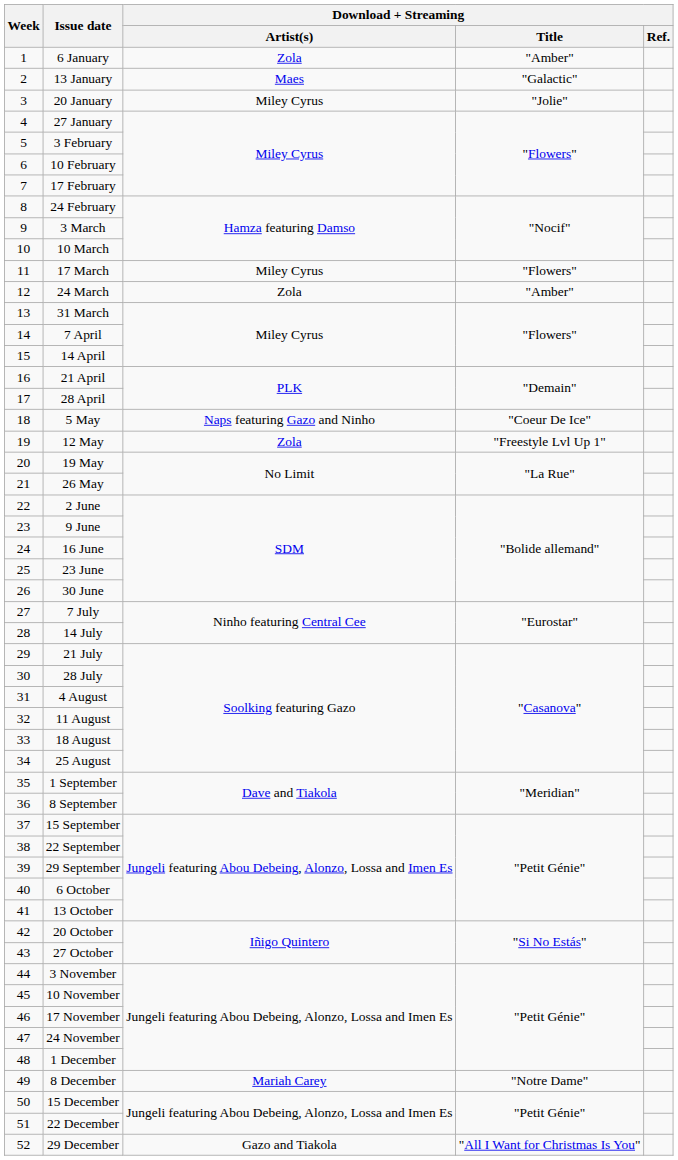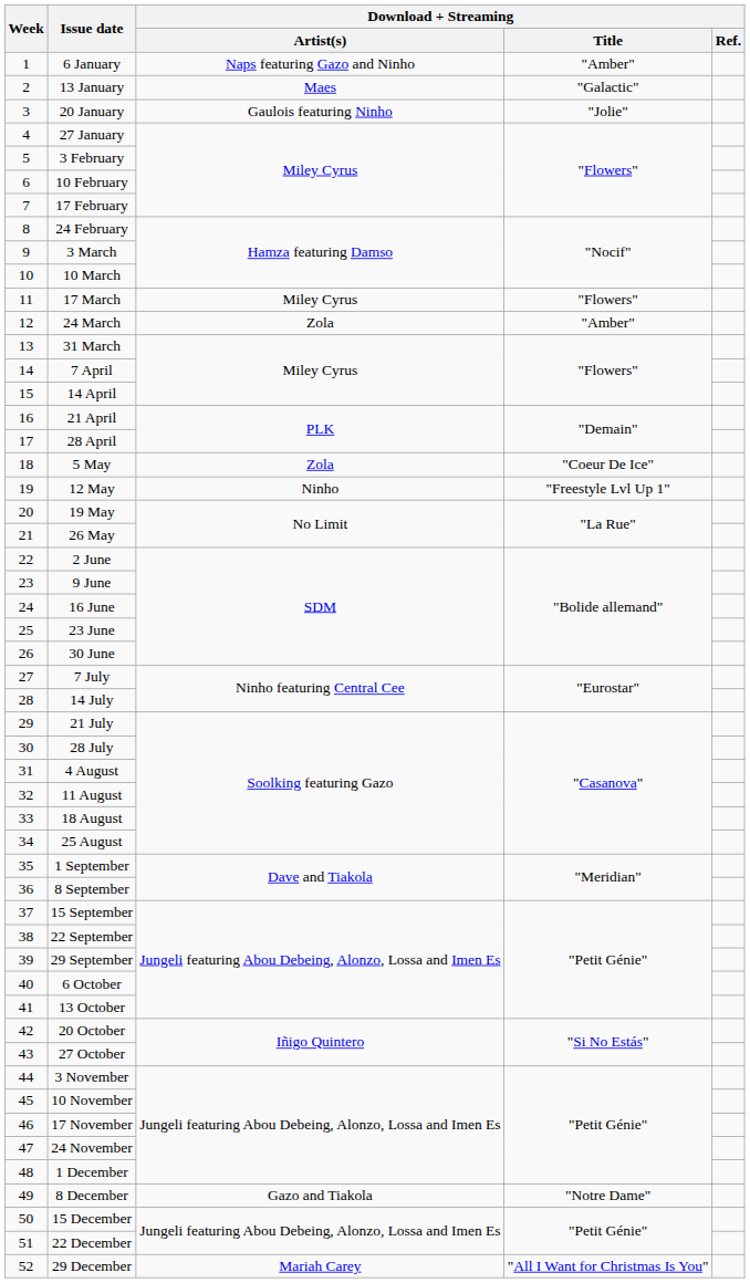6 January | Download + Streaming / Artist(s): Zola -> Naps featuring Gazo and Ninho
20 January | Download + Streaming / Artist(s): Miley Cyrus -> Gaulois featuring Ninho
5 May | Download + Streaming / Artist(s): Naps featuring Gazo and Ninho -> Zola
12 May | Download + Streaming / Artist(s): Zola -> Ninho
8 December | Download + Streaming / Artist(s): Mariah Carey -> Gazo and Tiakola
29 December | Download + Streaming / Artist(s): Gazo and Tiakola -> Mariah Carey
